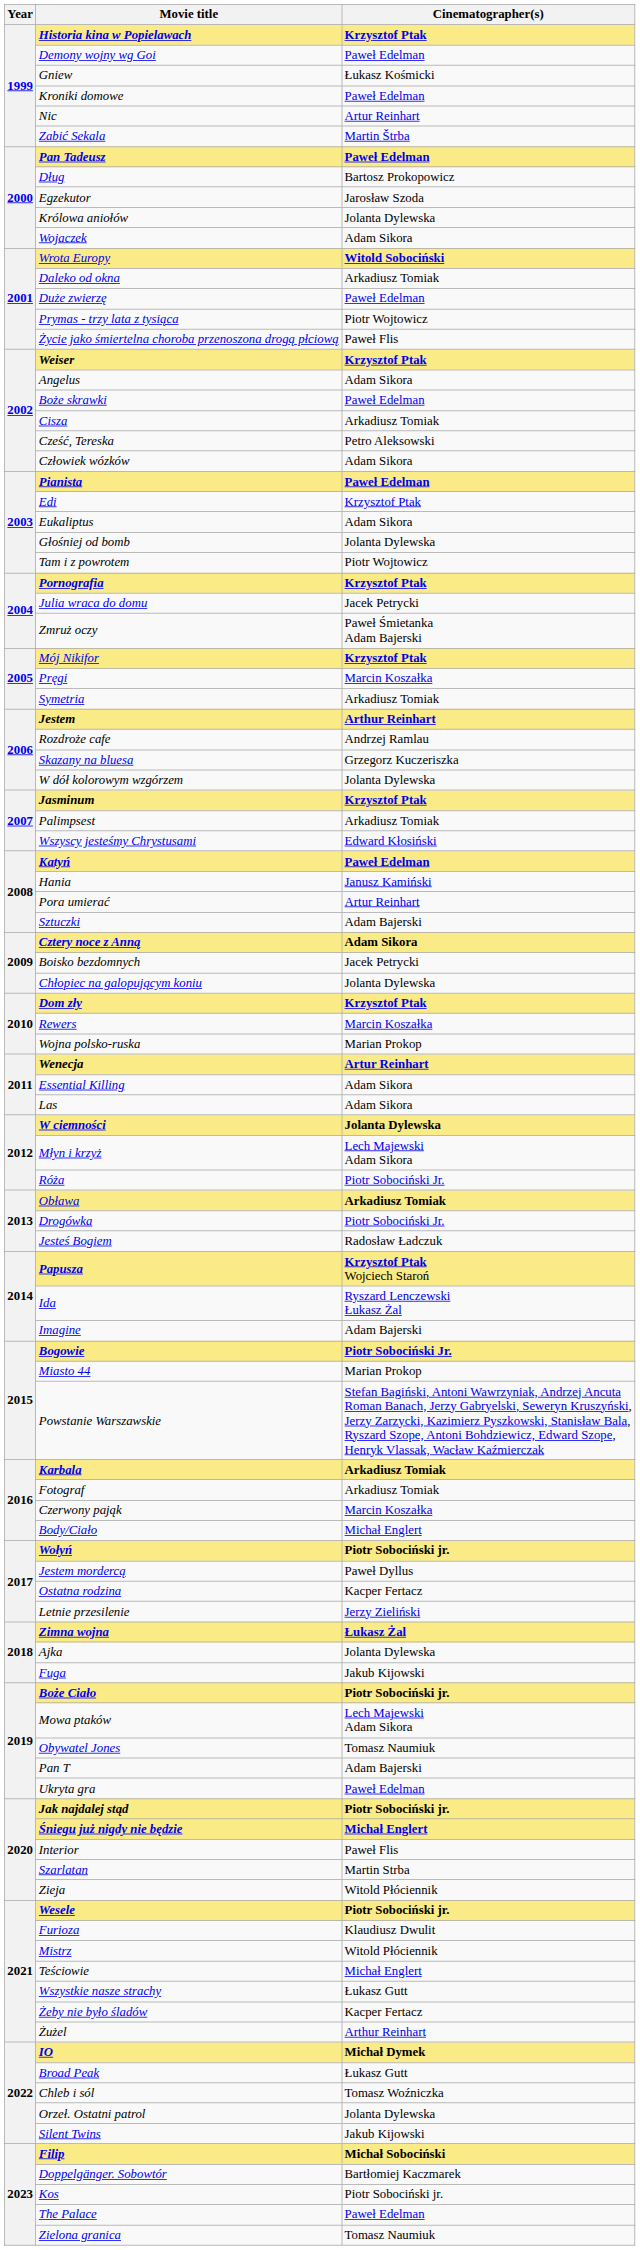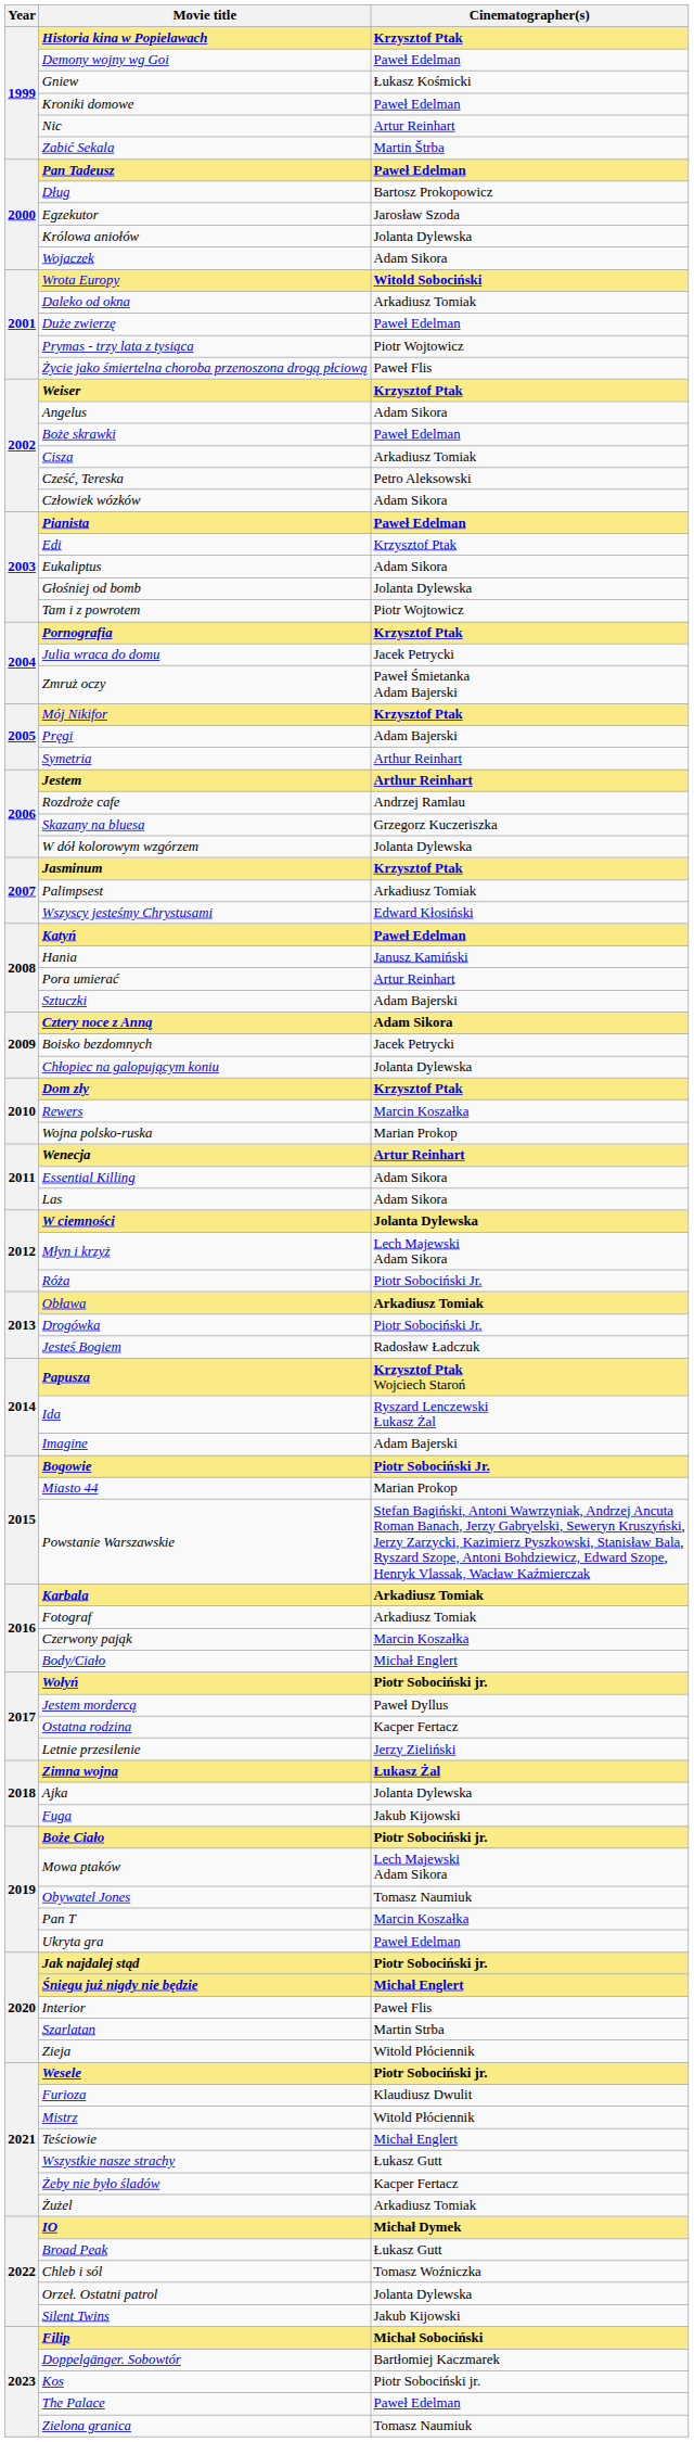Pręgi | Cinematographer(s): Marcin Koszałka -> Adam Bajerski
Symetria | Cinematographer(s): Arkadiusz Tomiak -> Arthur Reinhart
Pan T | Cinematographer(s): Adam Bajerski -> Marcin Koszałka
Żużel | Cinematographer(s): Arthur Reinhart -> Arkadiusz Tomiak
